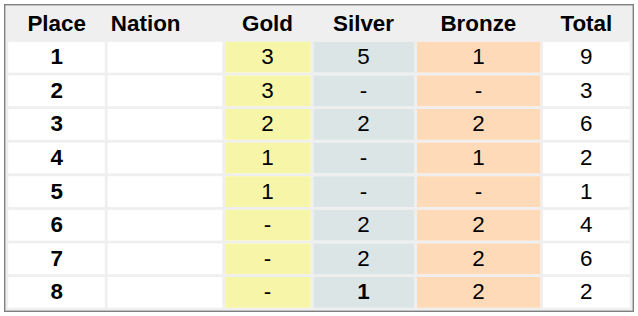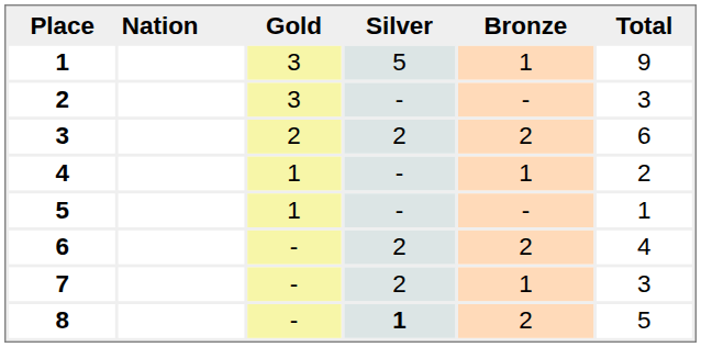7 | Bronze: 2 -> 1
7 | Total: 6 -> 3
8 | Total: 2 -> 5
